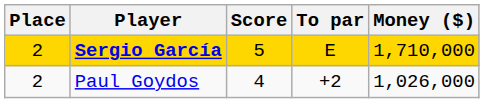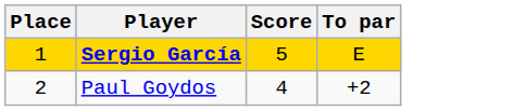- column: Money ($) | 1,710,000 | 1,026,000
Sergio García | Place: 2 -> 1
